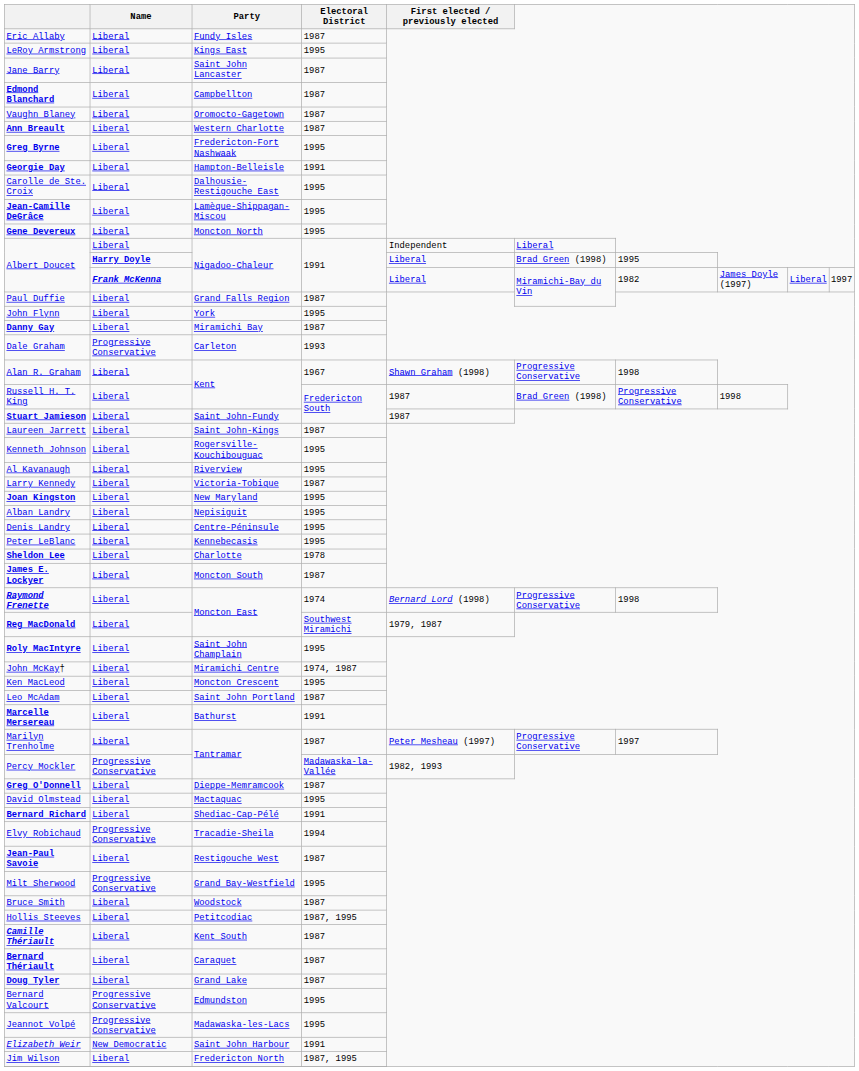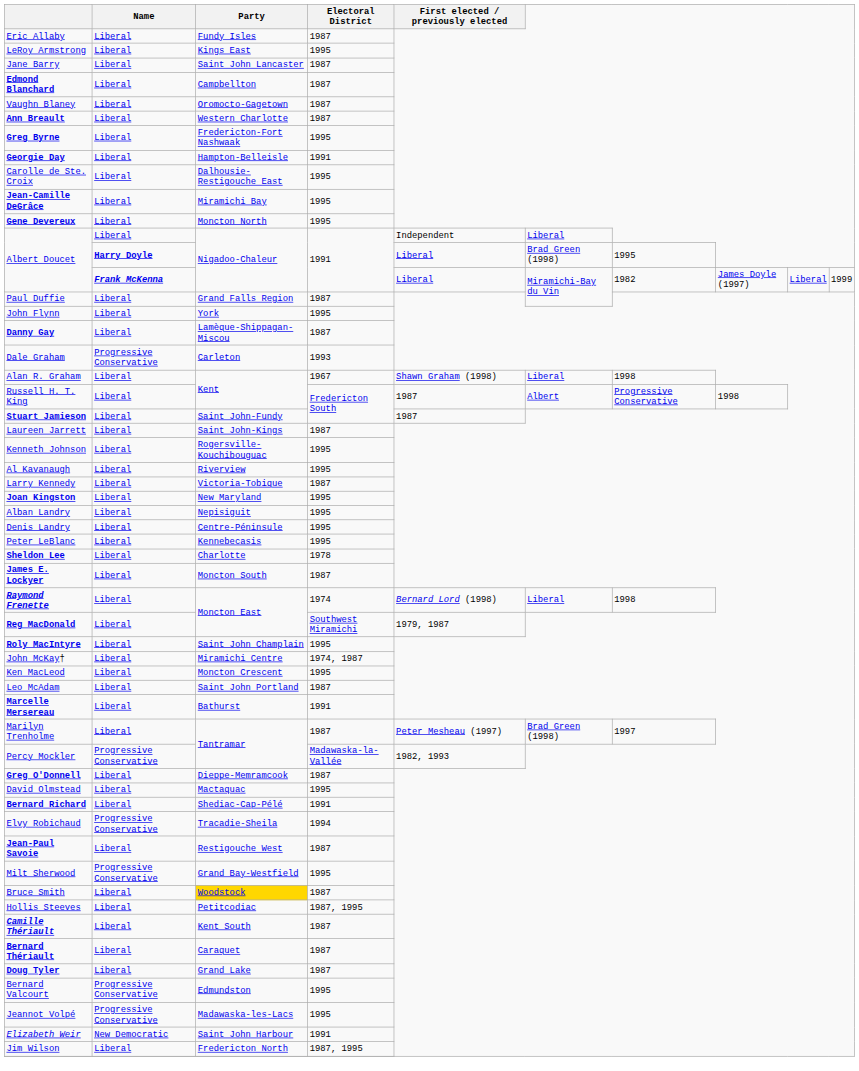Jean-Camille DeGrâce | Party: Lamèque-Shippagan-Miscou -> Miramichi Bay
Albert Doucet / Frank McKenna | column 10: 1997 -> 1999
Danny Gay | Party: Miramichi Bay -> Lamèque-Shippagan-Miscou
Alan R. Graham | column 6: Progressive Conservative -> Liberal
Russell H. T. King | column 6: Brad Green (1998) -> Albert
Raymond Frenette | column 6: Progressive Conservative -> Liberal
Marilyn Trenholme | column 6: Progressive Conservative -> Brad Green (1998)
Bruce Smith | Party: no background -> gold background
